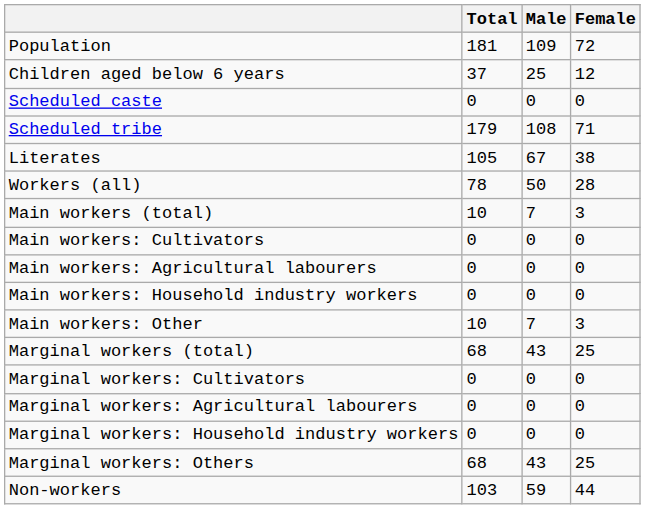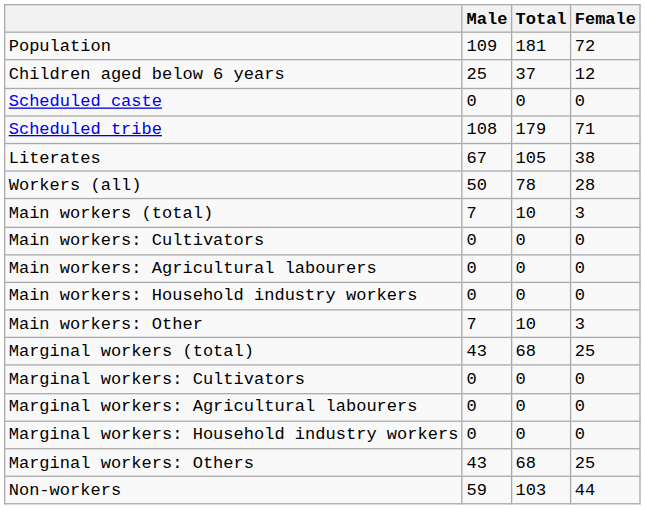columns swapped: Total <-> Male
